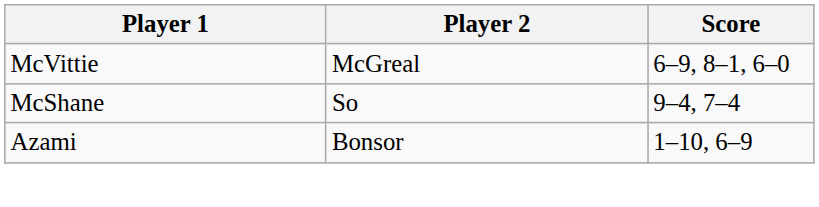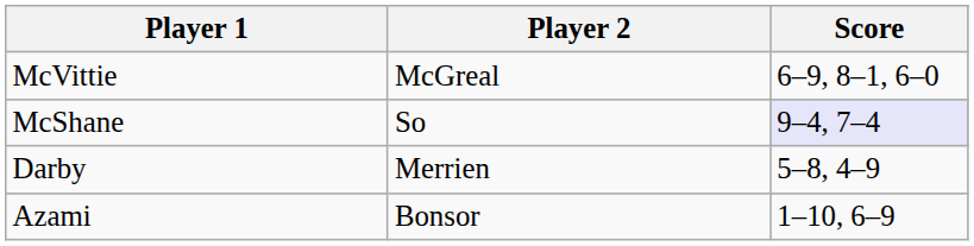McShane | Score: no background -> lavender background
+ row: Darby | Merrien | 5–8, 4–9
